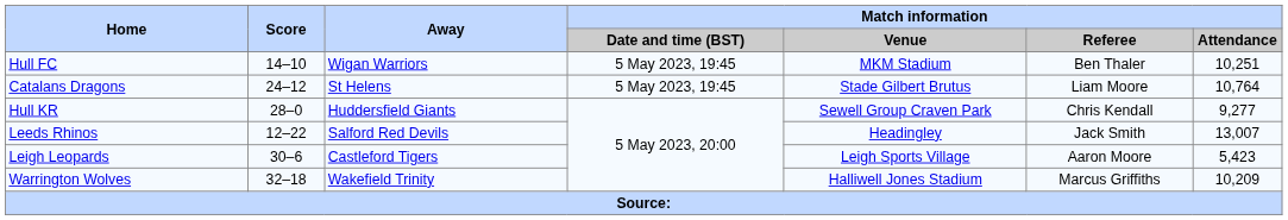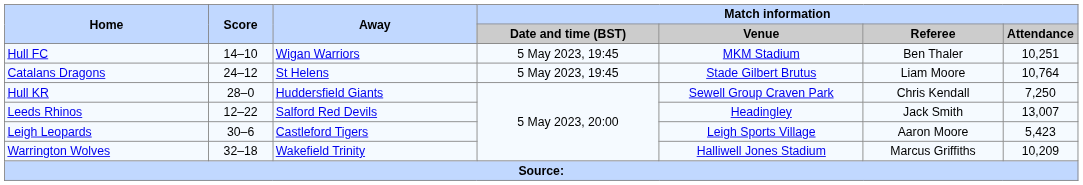Hull KR | Match information / Attendance: 9,277 -> 7,250
